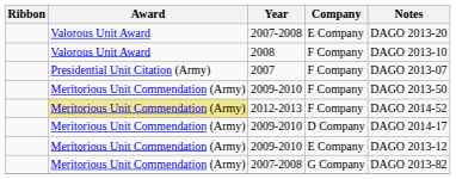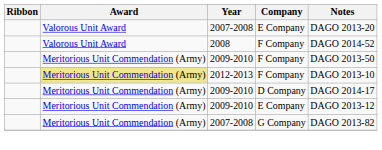2008 | Notes: DAGO 2013-10 -> DAGO 2014-52
- row: Presidential Unit Citation (Army) | 2007 | F Company | DAGO 2013-07
2012-2013 | Notes: DAGO 2014-52 -> DAGO 2013-10
